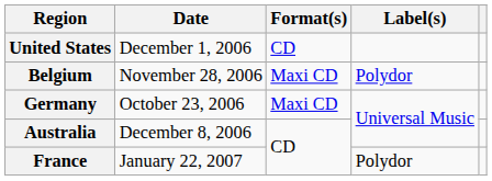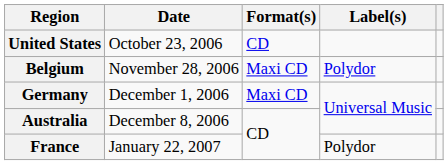United States | Date: December 1, 2006 -> October 23, 2006
Germany | Date: October 23, 2006 -> December 1, 2006
